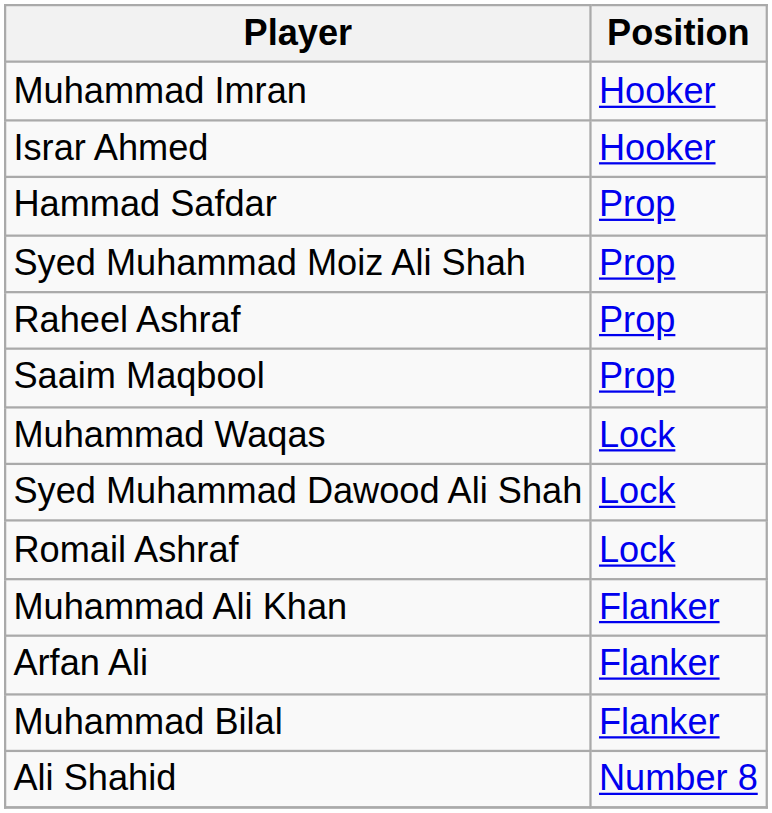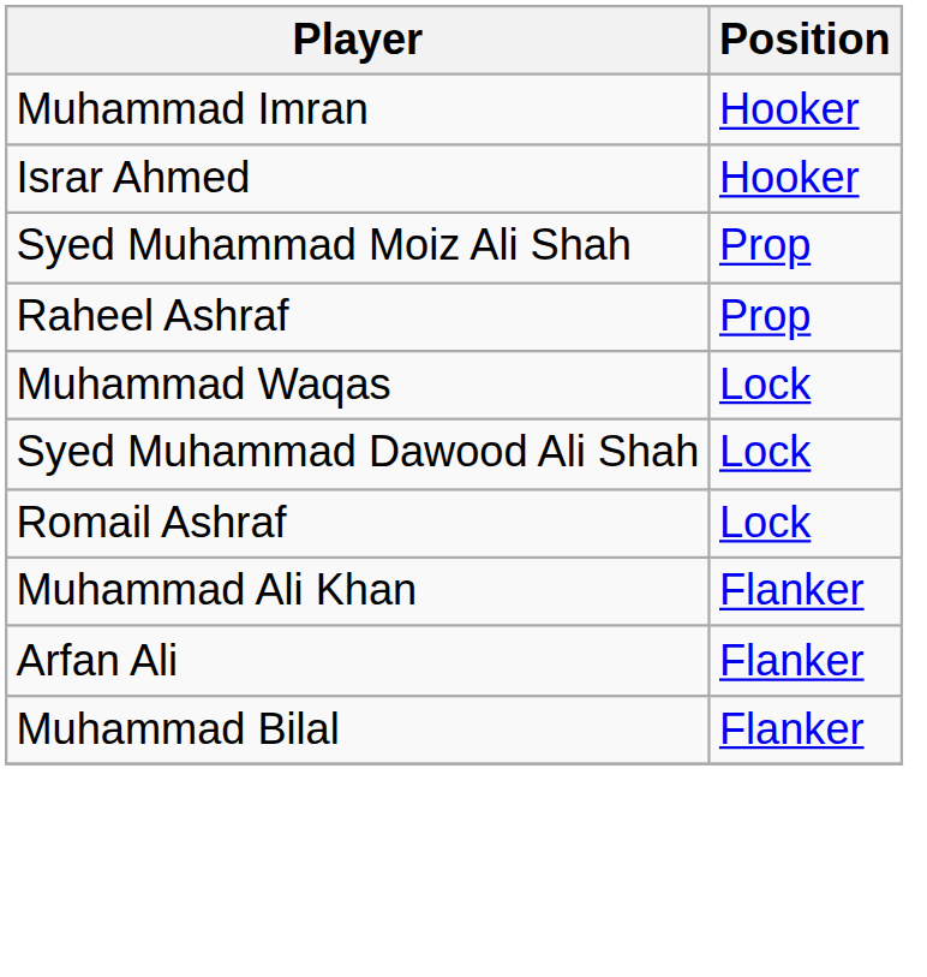- row: Hammad Safdar | Prop
- row: Saaim Maqbool | Prop
- row: Ali Shahid | Number 8
